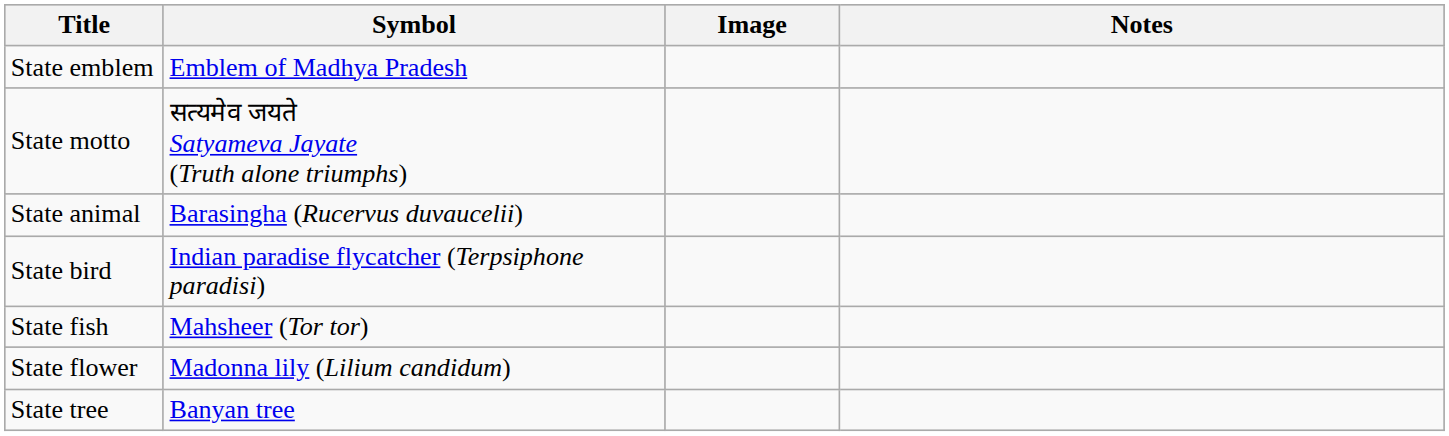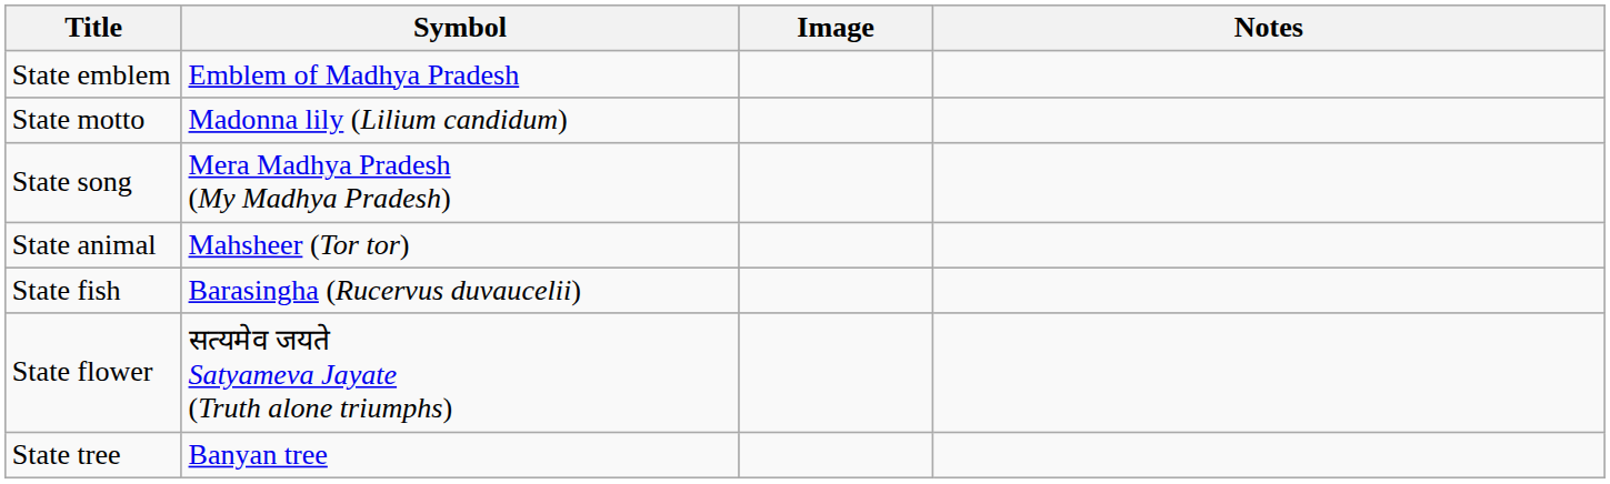State motto | Symbol: सत्यमेव जयते Satyameva Jayate (Truth alone triumphs) -> Madonna lily (Lilium candidum)
+ row: State song | Mera Madhya Pradesh (My Madhya Pradesh)
State animal | Symbol: Barasingha (Rucervus duvaucelii) -> Mahsheer (Tor tor)
- row: State bird | Indian paradise flycatcher (Terpsiphone paradisi)
State fish | Symbol: Mahsheer (Tor tor) -> Barasingha (Rucervus duvaucelii)
State flower | Symbol: Madonna lily (Lilium candidum) -> सत्यमेव जयते Satyameva Jayate (Truth alone triumphs)
